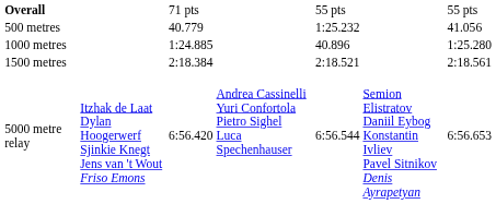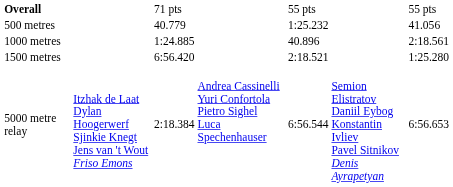1000 metres | column 7: 1:25.280 -> 2:18.561
1500 metres | column 3: 2:18.384 -> 6:56.420
1500 metres | column 7: 2:18.561 -> 1:25.280
5000 metre relay | column 3: 6:56.420 -> 2:18.384
